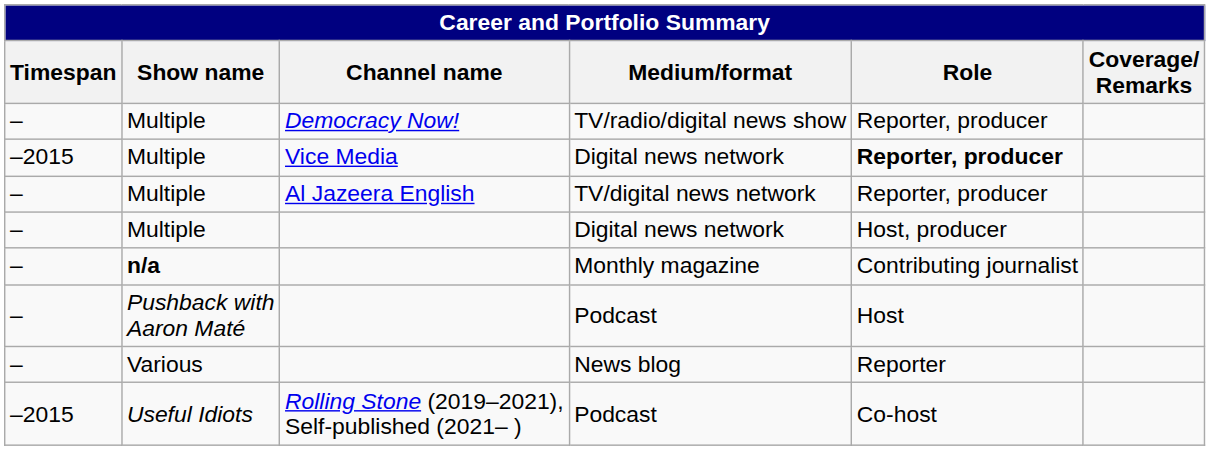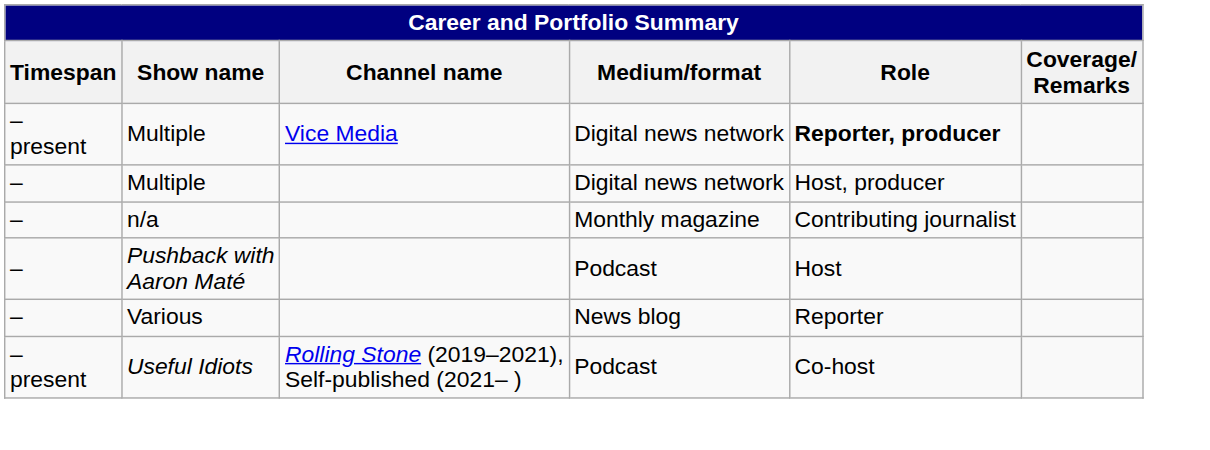- row: – | Multiple | Democracy Now! | TV/radio/digital news show | Reporter, producer
Vice Media / Digital news network | Timespan: –2015 -> – present
- row: – | Multiple | Al Jazeera English | TV/digital news network | Reporter, producer
Monthly magazine | Show name: bold -> normal
Rolling Stone (2019–2021), Self-published (2021– ) / Podcast | Timespan: –2015 -> – present
